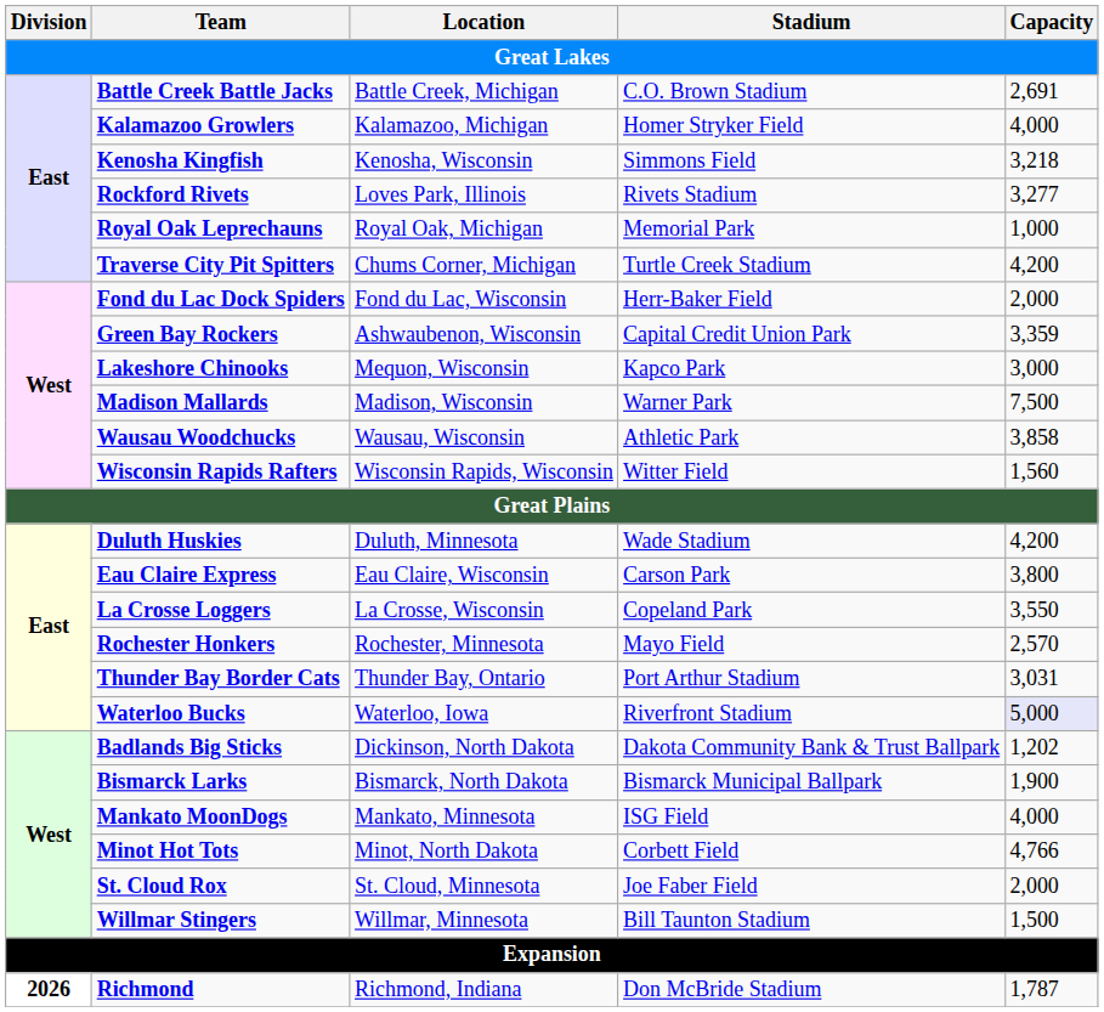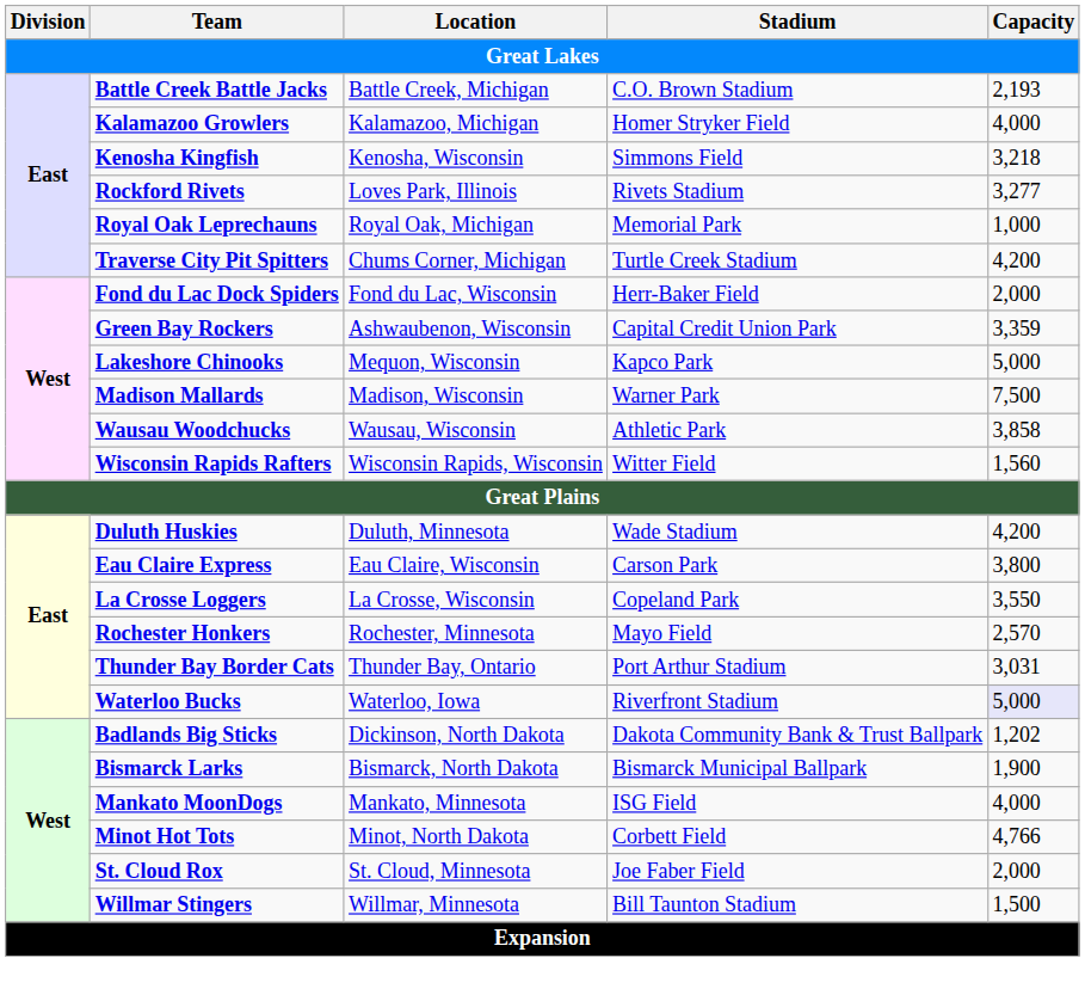Battle Creek Battle Jacks | Capacity: 2,691 -> 2,193
Lakeshore Chinooks | Capacity: 3,000 -> 5,000
- row: 2026 | Richmond | Richmond, Indiana | Don McBride Stadium | 1,787
